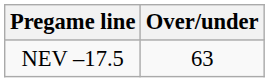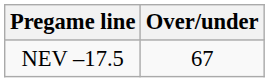NEV –17.5 | Over/under: 63 -> 67
